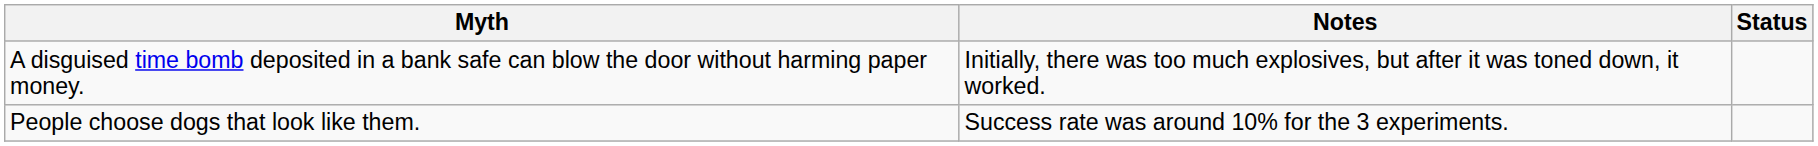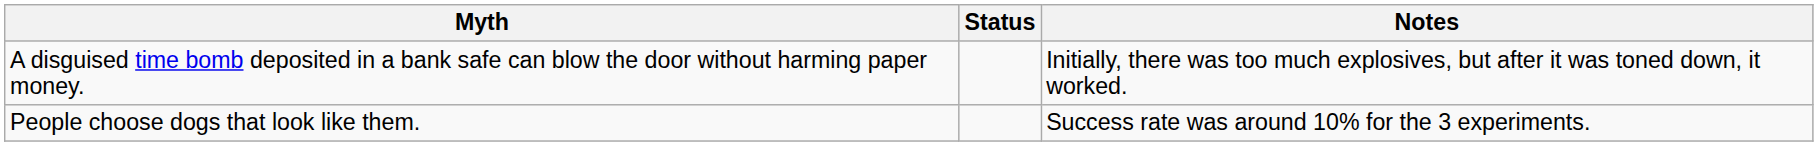columns swapped: Status <-> Notes
